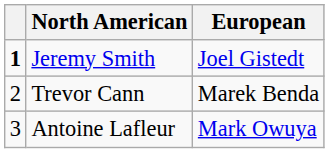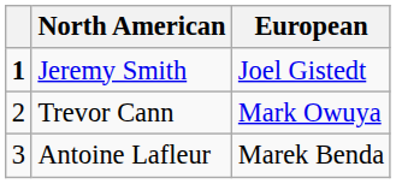Trevor Cann | European: Marek Benda -> Mark Owuya
Antoine Lafleur | European: Mark Owuya -> Marek Benda
